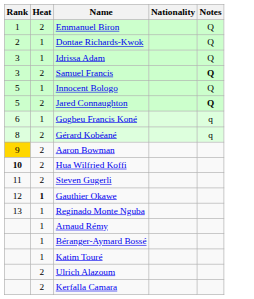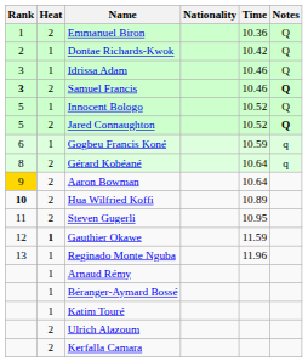+ column: Time | 10.36 | 10.42 | 10.46 | 10.46 | 10.52 | 10.52 | 10.59 | 10.64 | 10.64 | 10.89 | 10.95 | 11.59 | 11.96
Samuel Francis | Rank: normal -> bold
